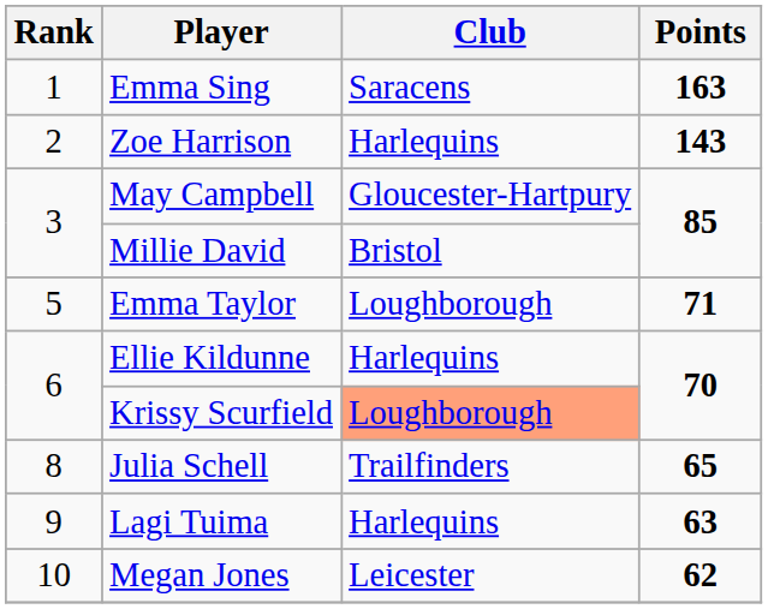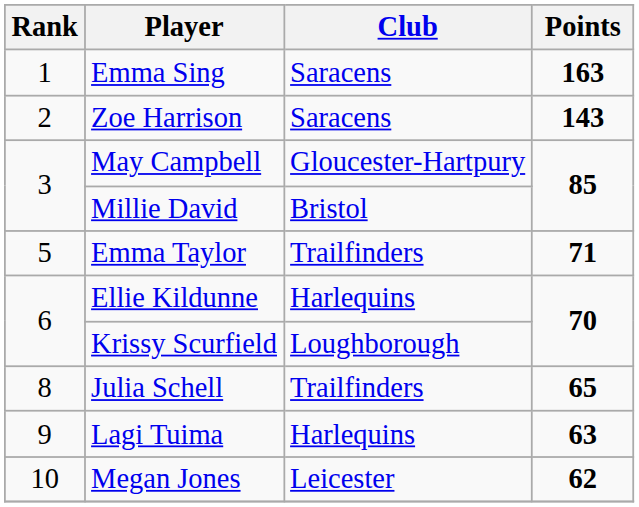Zoe Harrison | Club: Harlequins -> Saracens
Emma Taylor | Club: Loughborough -> Trailfinders
Krissy Scurfield | Club: lightsalmon background -> no background
